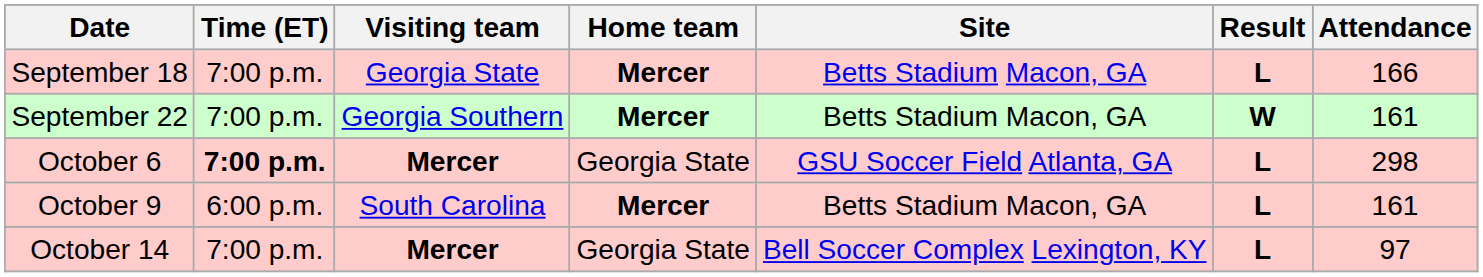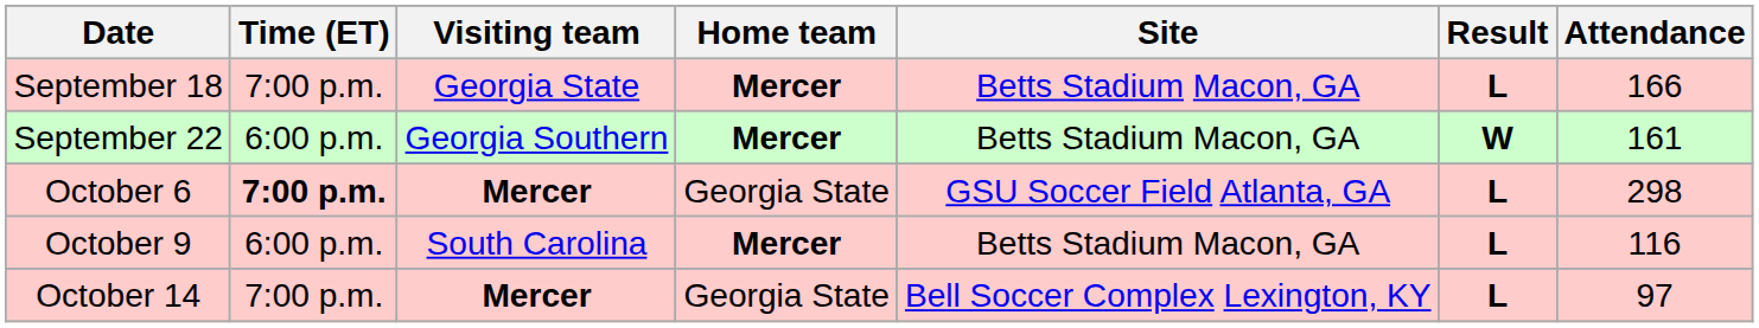September 22 | Time (ET): 7:00 p.m. -> 6:00 p.m.
October 9 | Attendance: 161 -> 116
